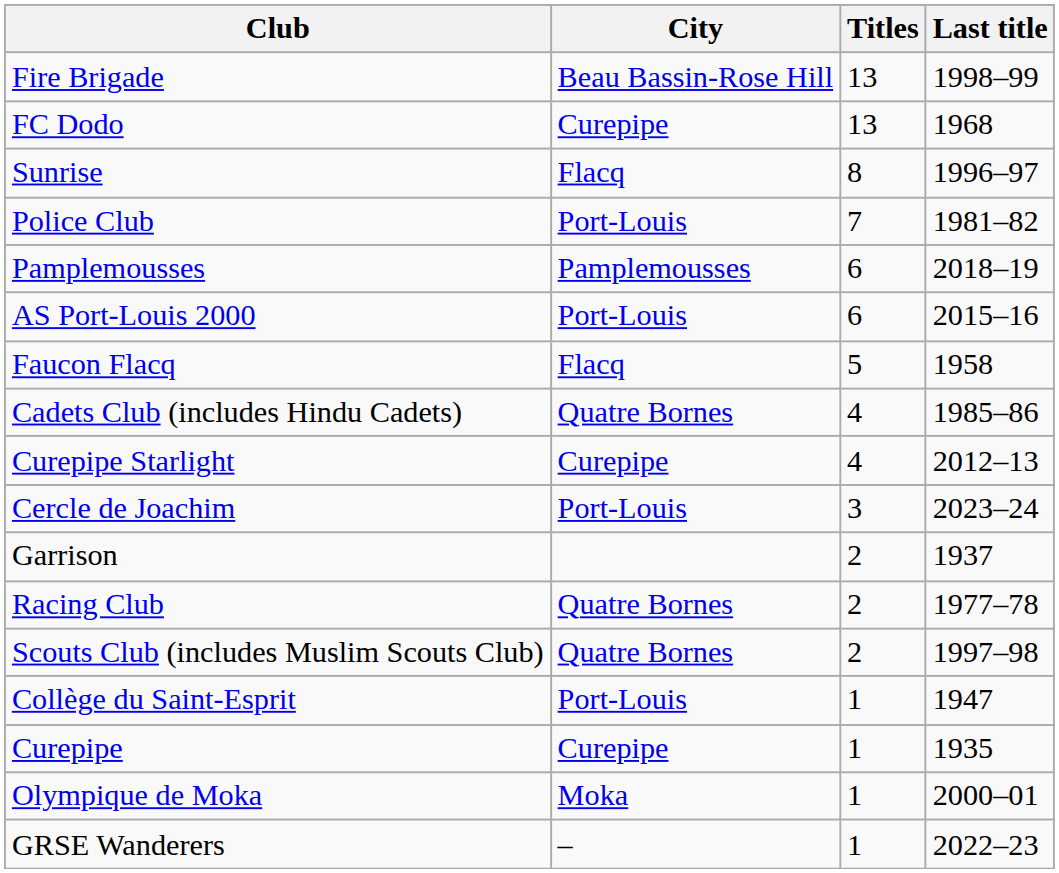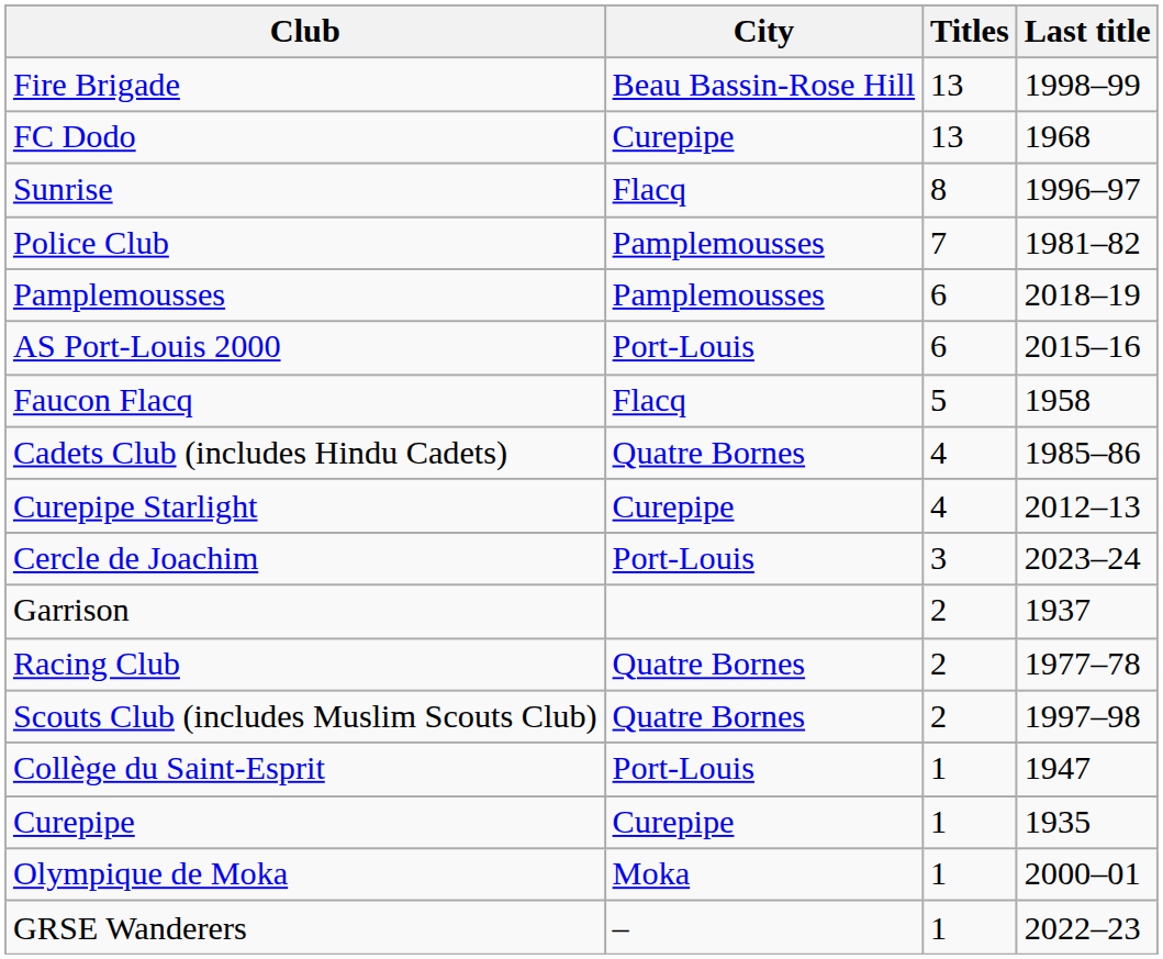Police Club | City: Port-Louis -> Pamplemousses
